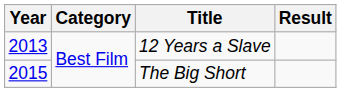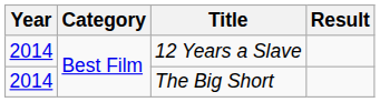12 Years a Slave | Year: 2013 -> 2014
The Big Short | Year: 2015 -> 2014
